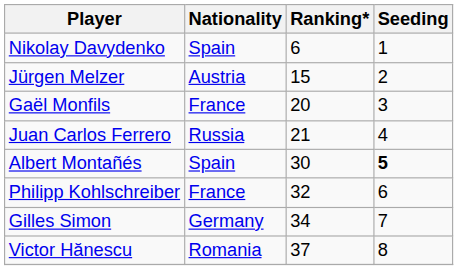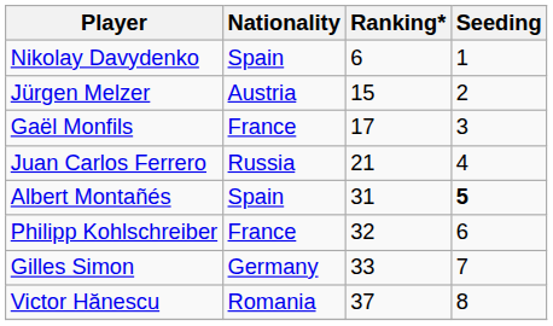Gaël Monfils | Ranking*: 20 -> 17
Albert Montañés | Ranking*: 30 -> 31
Gilles Simon | Ranking*: 34 -> 33
